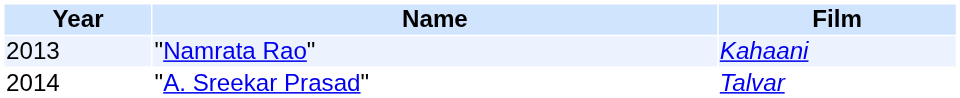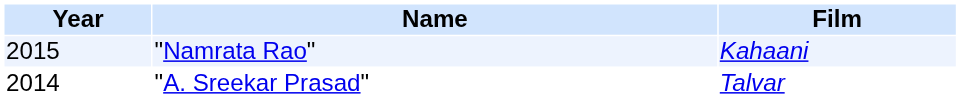"Namrata Rao" | Year: 2013 -> 2015
